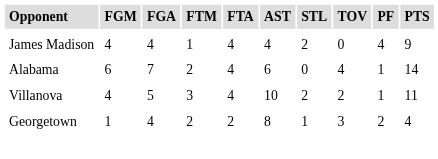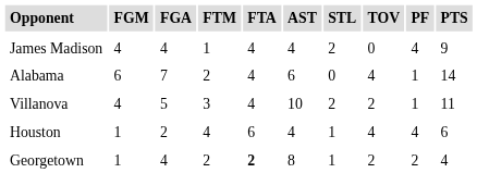+ row: Houston | 1 | 2 | 4 | 6 | 4 | 1 | 4 | 4 | 6
Georgetown | FTA: normal -> bold
Georgetown | TOV: 3 -> 2
